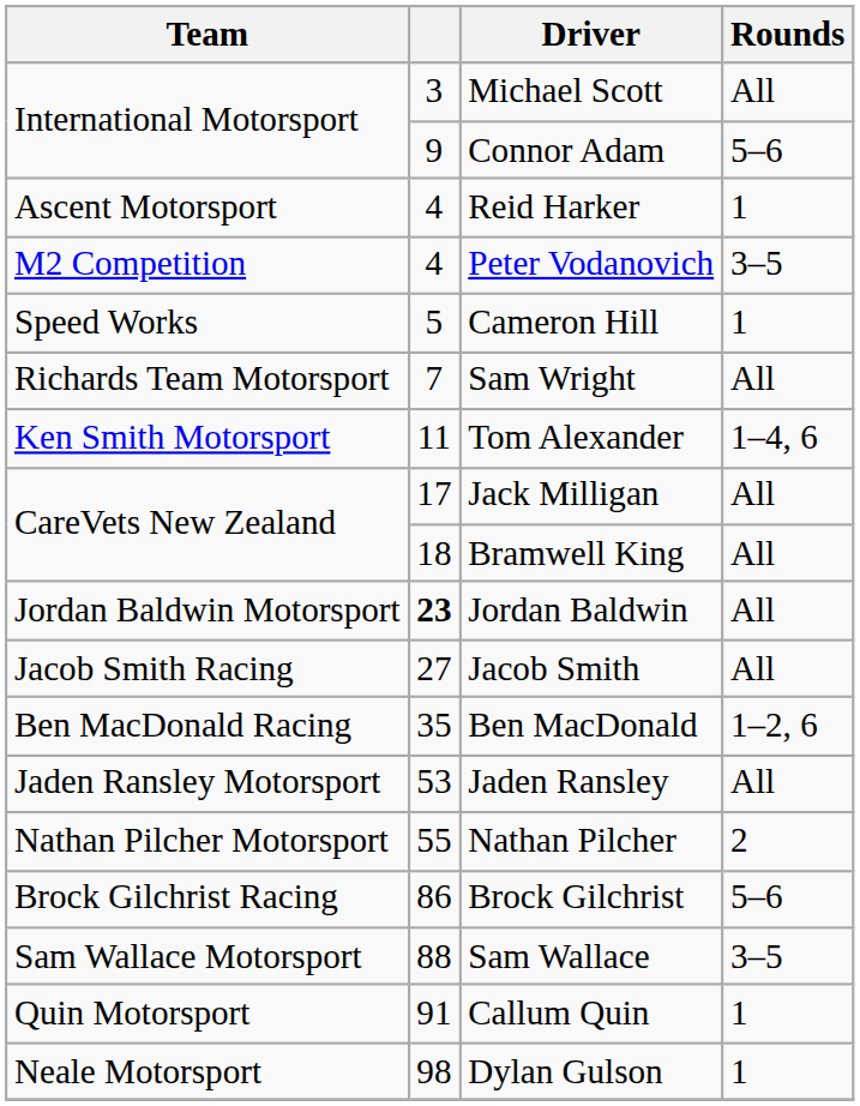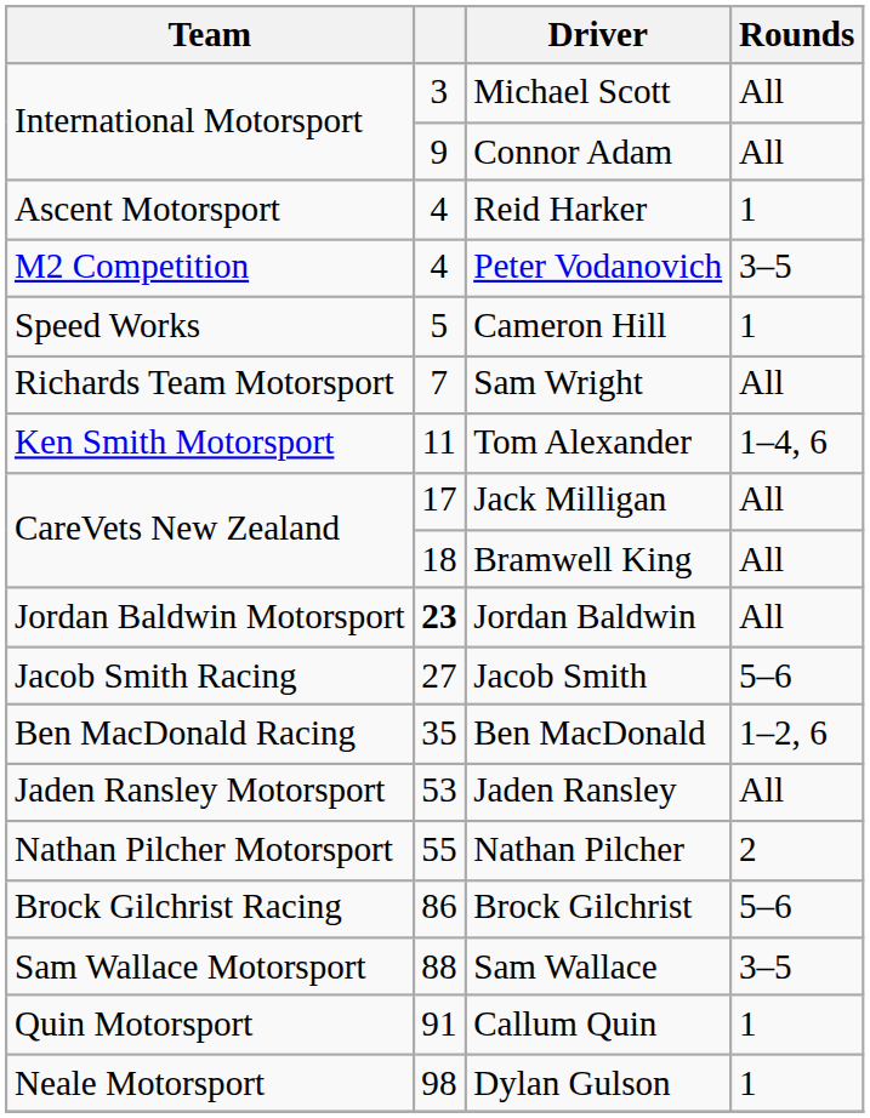Connor Adam | Rounds: 5–6 -> All
Jacob Smith | Rounds: All -> 5–6
